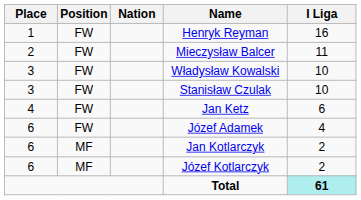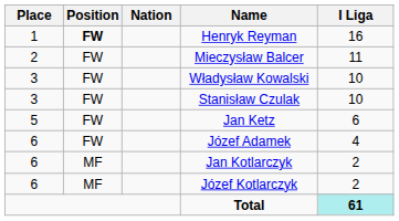Henryk Reyman | Position: normal -> bold
Jan Ketz | Place: 4 -> 5
